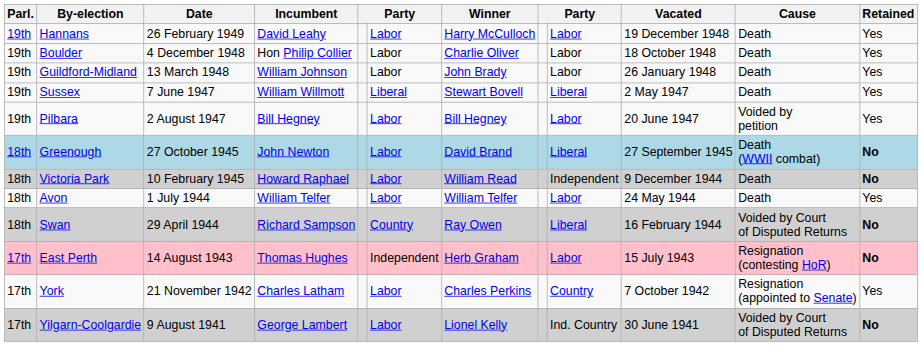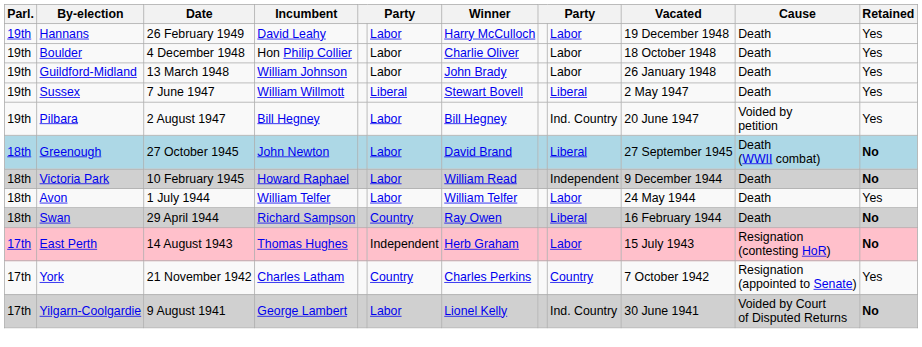Pilbara | column 9: Labor -> Ind. Country
Swan | Cause: Voided by Court of Disputed Returns -> Death
York | column 6: Labor -> Country
